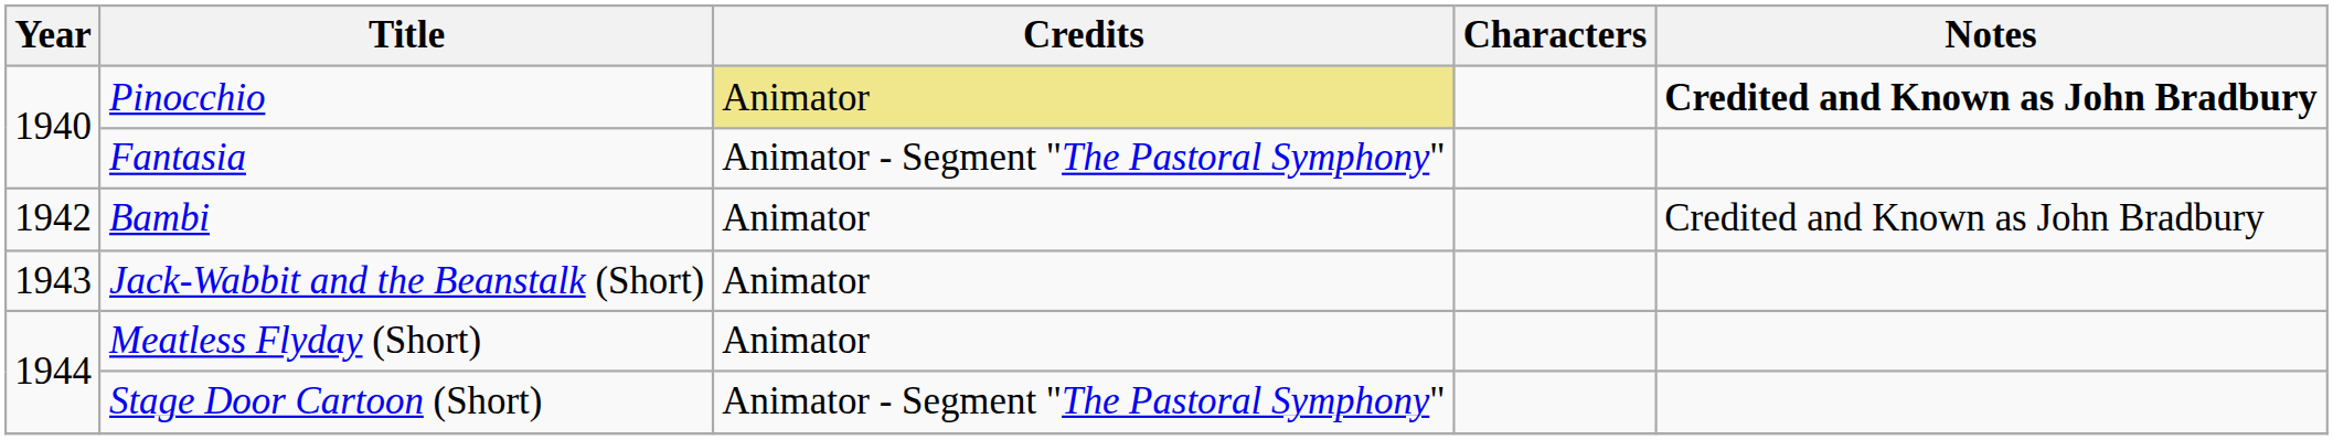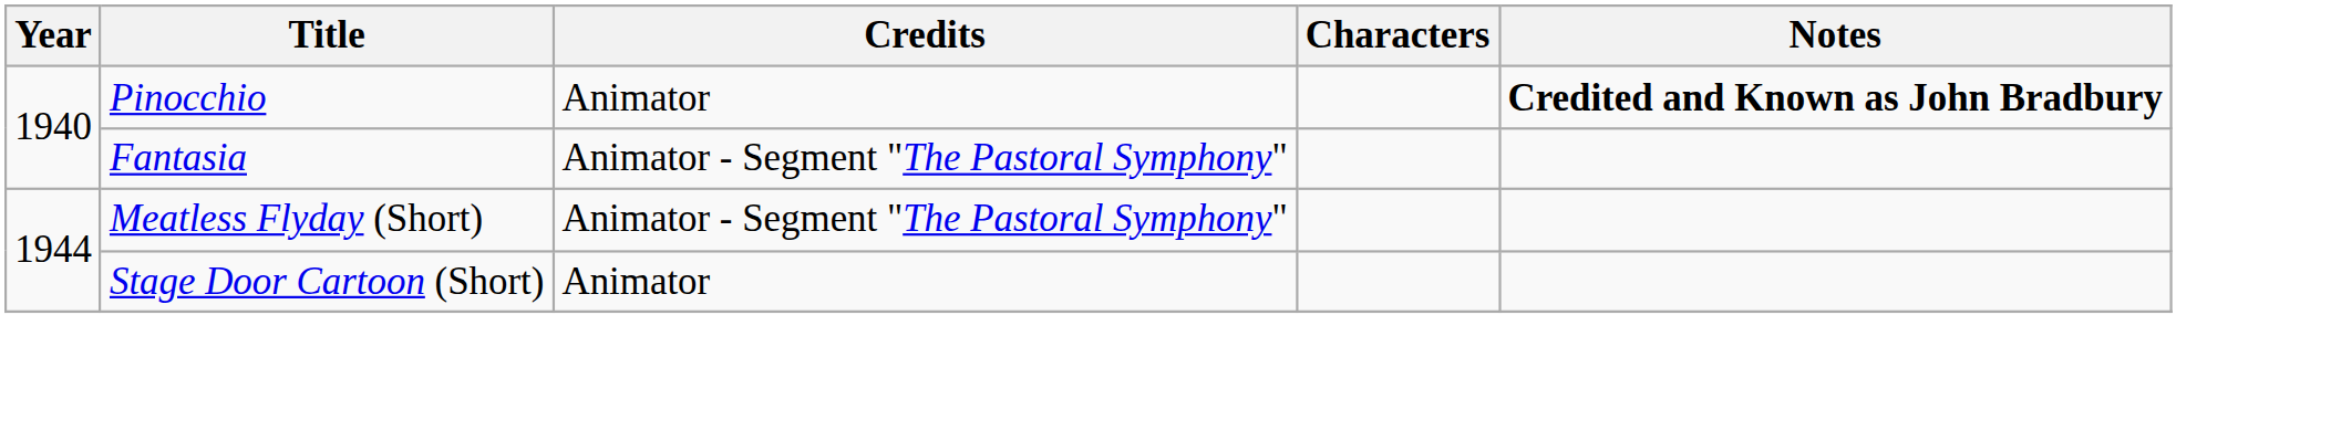Pinocchio | Credits: khaki background -> no background
- row: 1942 | Bambi | Animator | Credited and Known as John Bradbury
- row: 1943 | Jack-Wabbit and the Beanstalk (Short) | Animator
Meatless Flyday (Short) | Credits: Animator -> Animator - Segment "The Pastoral Symphony"
Stage Door Cartoon (Short) | Credits: Animator - Segment "The Pastoral Symphony" -> Animator
